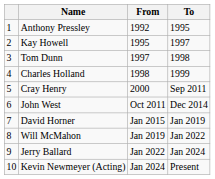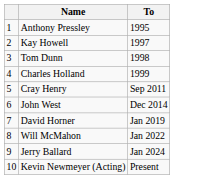- column: From | 1992 | 1995 | 1997 | 1998 | 2000 | Oct 2011 | Jan 2015 | Jan 2019 | Jan 2022 | Jan 2024
